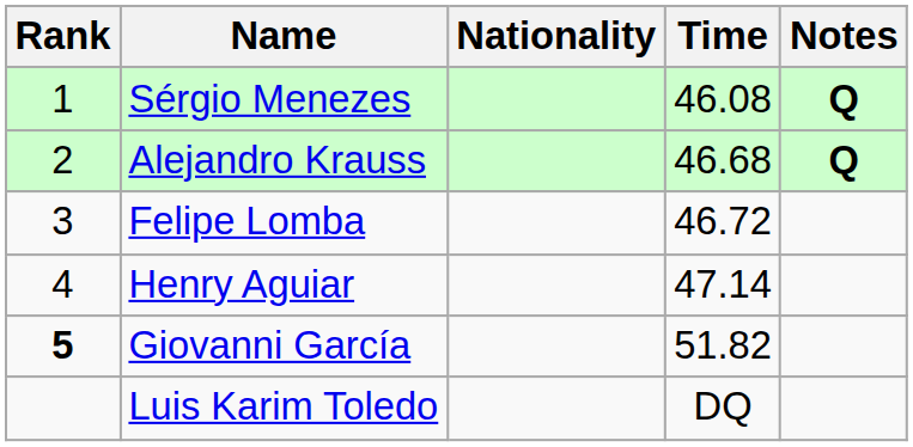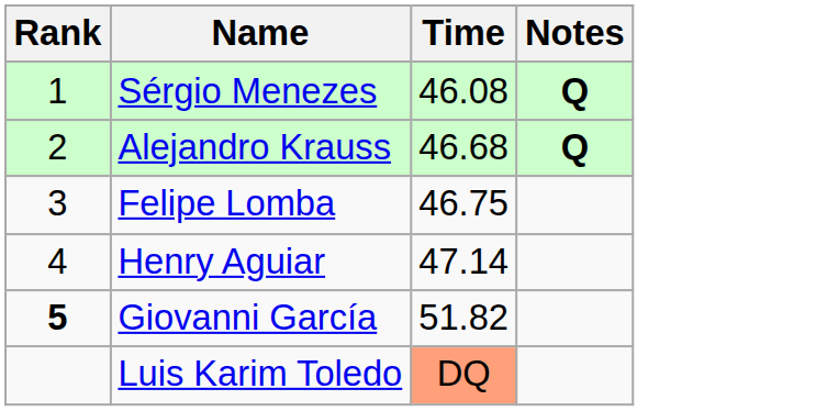- column: Nationality
Felipe Lomba | Time: 46.72 -> 46.75
Luis Karim Toledo | Time: no background -> lightsalmon background
